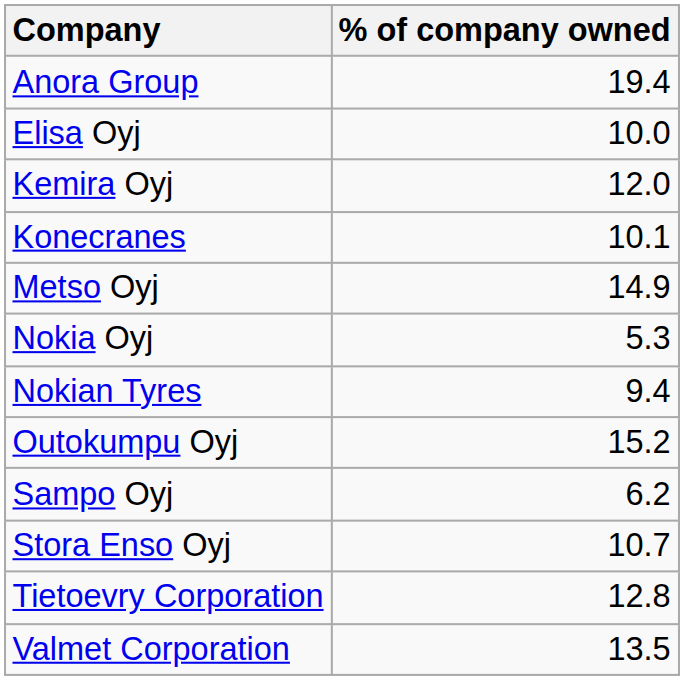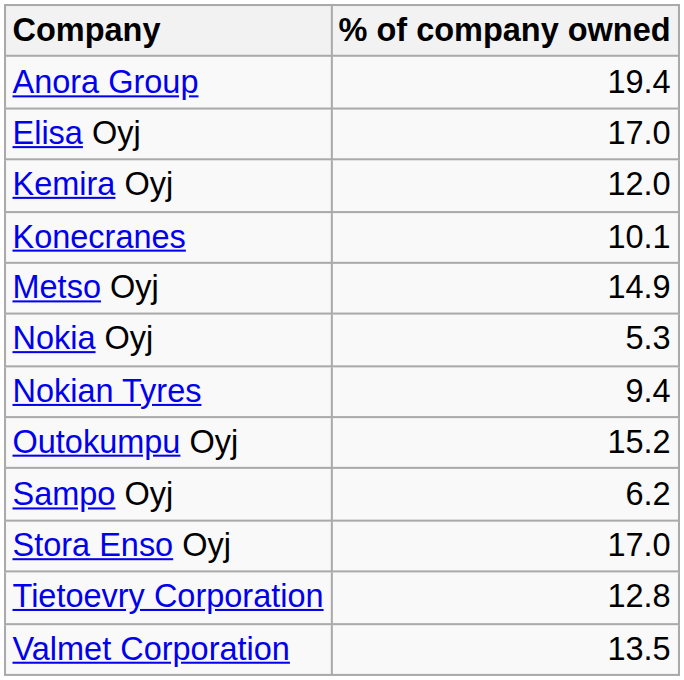Elisa Oyj | % of company owned: 10.0 -> 17.0
Stora Enso Oyj | % of company owned: 10.7 -> 17.0
